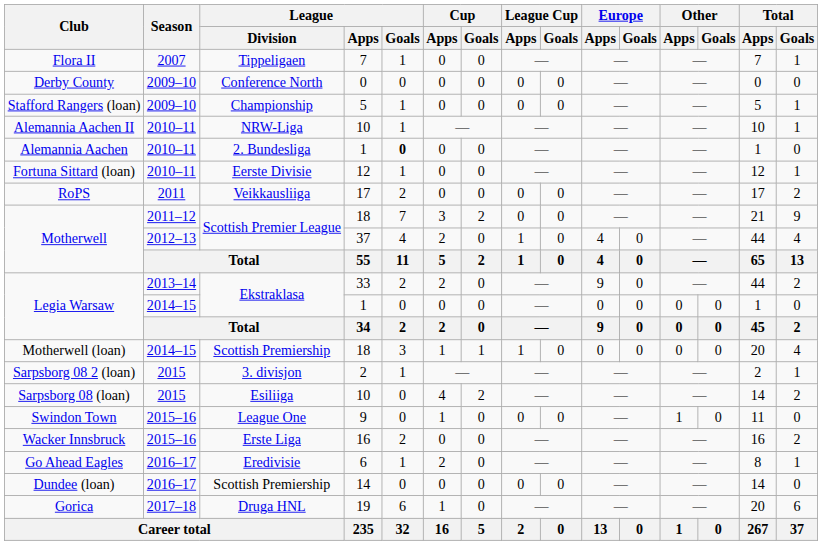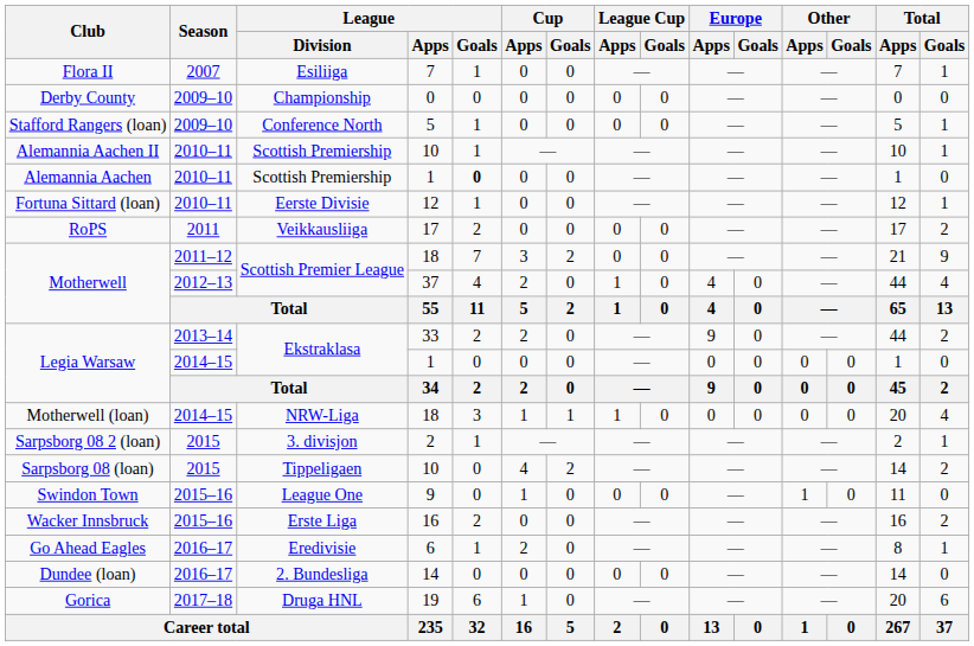Flora II | League / Division: Tippeligaen -> Esiliiga
Derby County | League / Division: Conference North -> Championship
Stafford Rangers (loan) | League / Division: Championship -> Conference North
Alemannia Aachen II | League / Division: NRW-Liga -> Scottish Premiership
Alemannia Aachen | League / Division: 2. Bundesliga -> Scottish Premiership
Motherwell (loan) | League / Division: Scottish Premiership -> NRW-Liga
Sarpsborg 08 (loan) | League / Division: Esiliiga -> Tippeligaen
Dundee (loan) | League / Division: Scottish Premiership -> 2. Bundesliga
